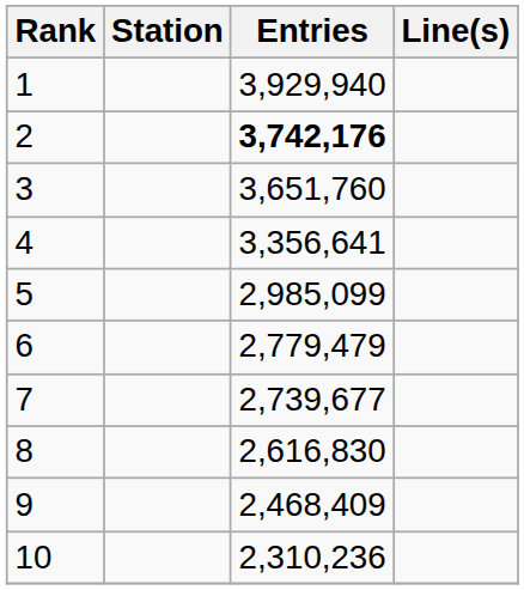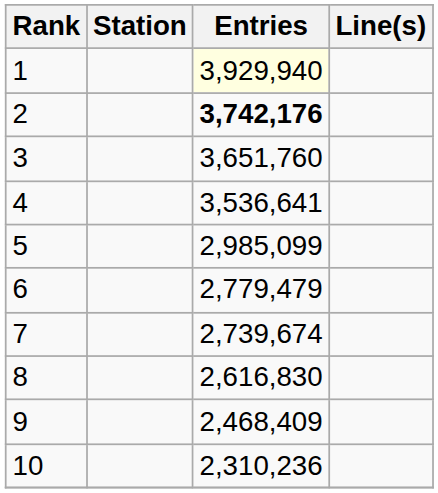1 | Entries: no background -> lightyellow background
4 | Entries: 3,356,641 -> 3,536,641
7 | Entries: 2,739,677 -> 2,739,674
